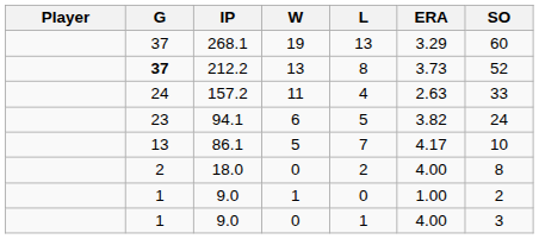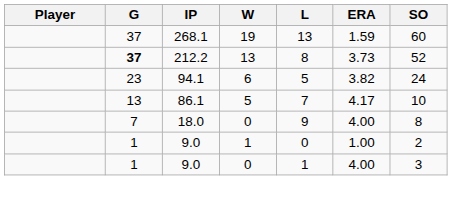268.1 | ERA: 3.29 -> 1.59
- row: 24 | 157.2 | 11 | 4 | 2.63 | 33
18.0 | G: 2 -> 7
18.0 | L: 2 -> 9
